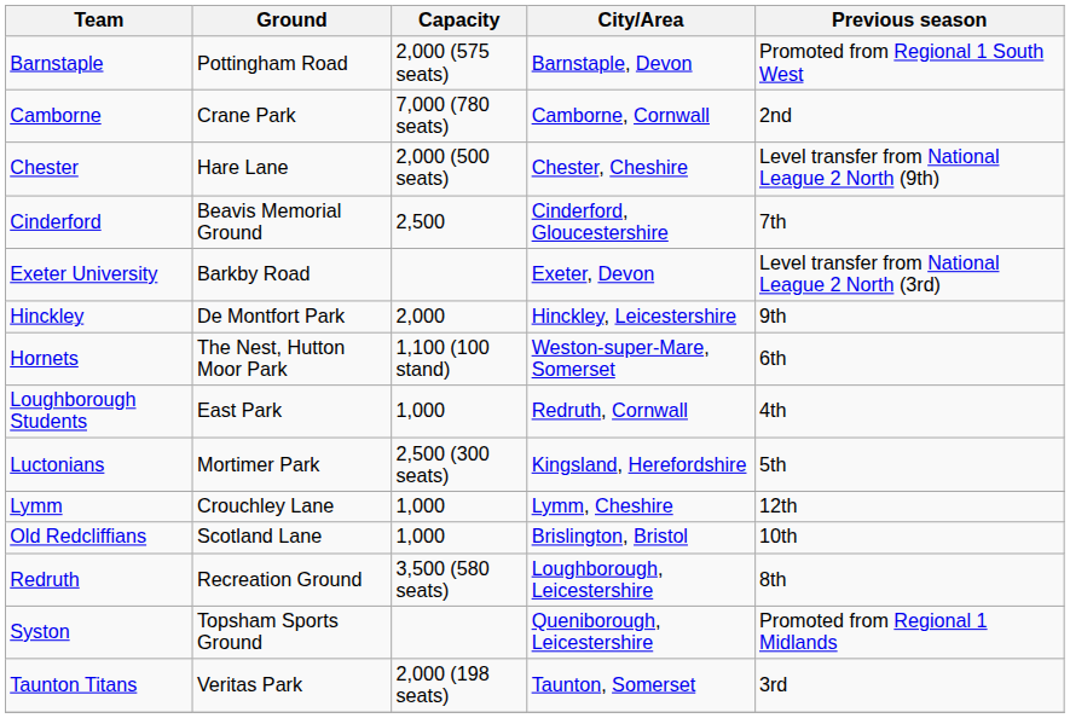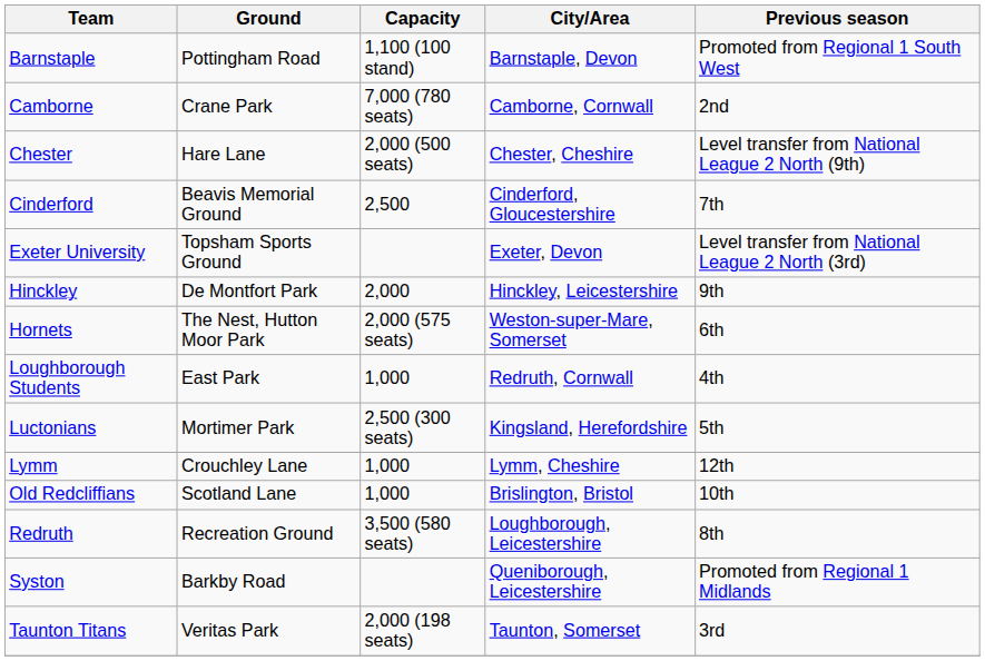Barnstaple | Capacity: 2,000 (575 seats) -> 1,100 (100 stand)
Exeter University | Ground: Barkby Road -> Topsham Sports Ground
Hornets | Capacity: 1,100 (100 stand) -> 2,000 (575 seats)
Syston | Ground: Topsham Sports Ground -> Barkby Road
